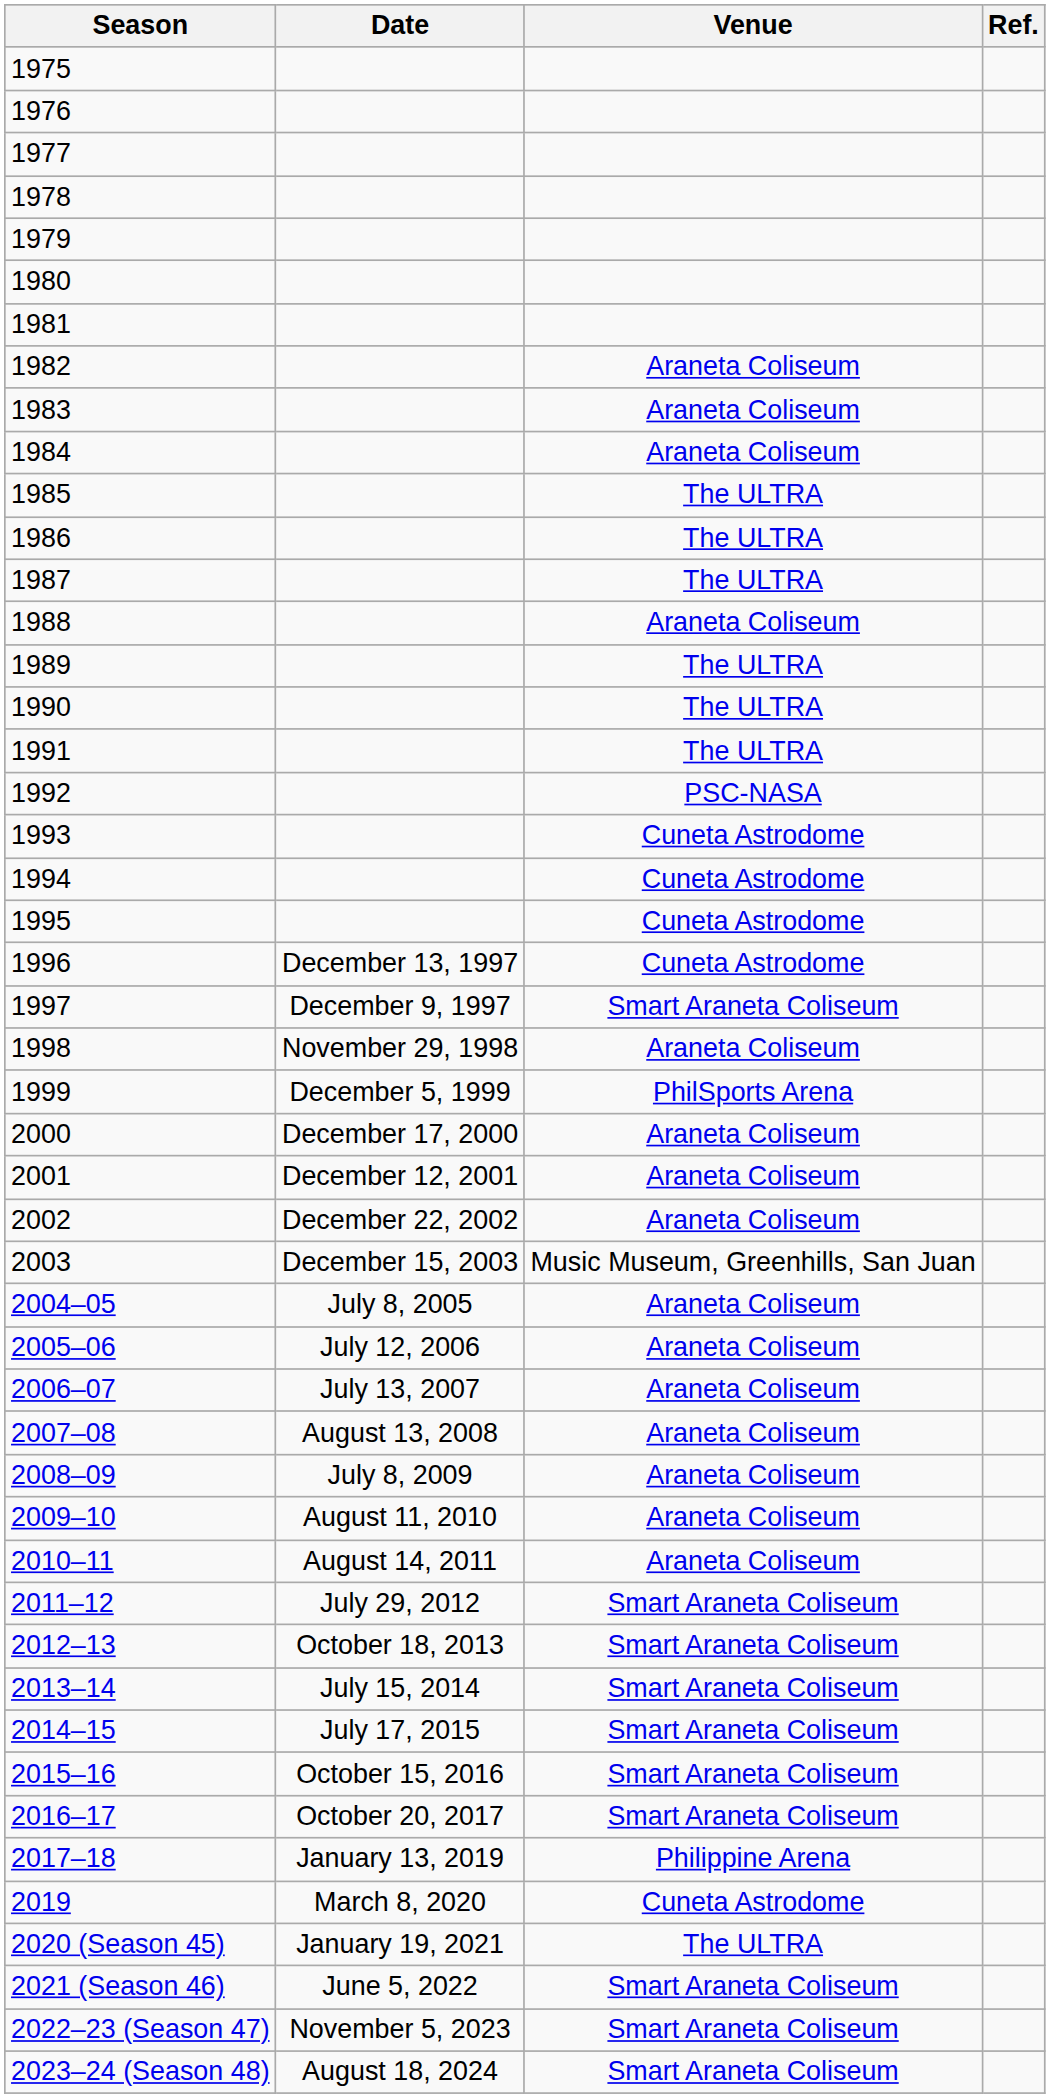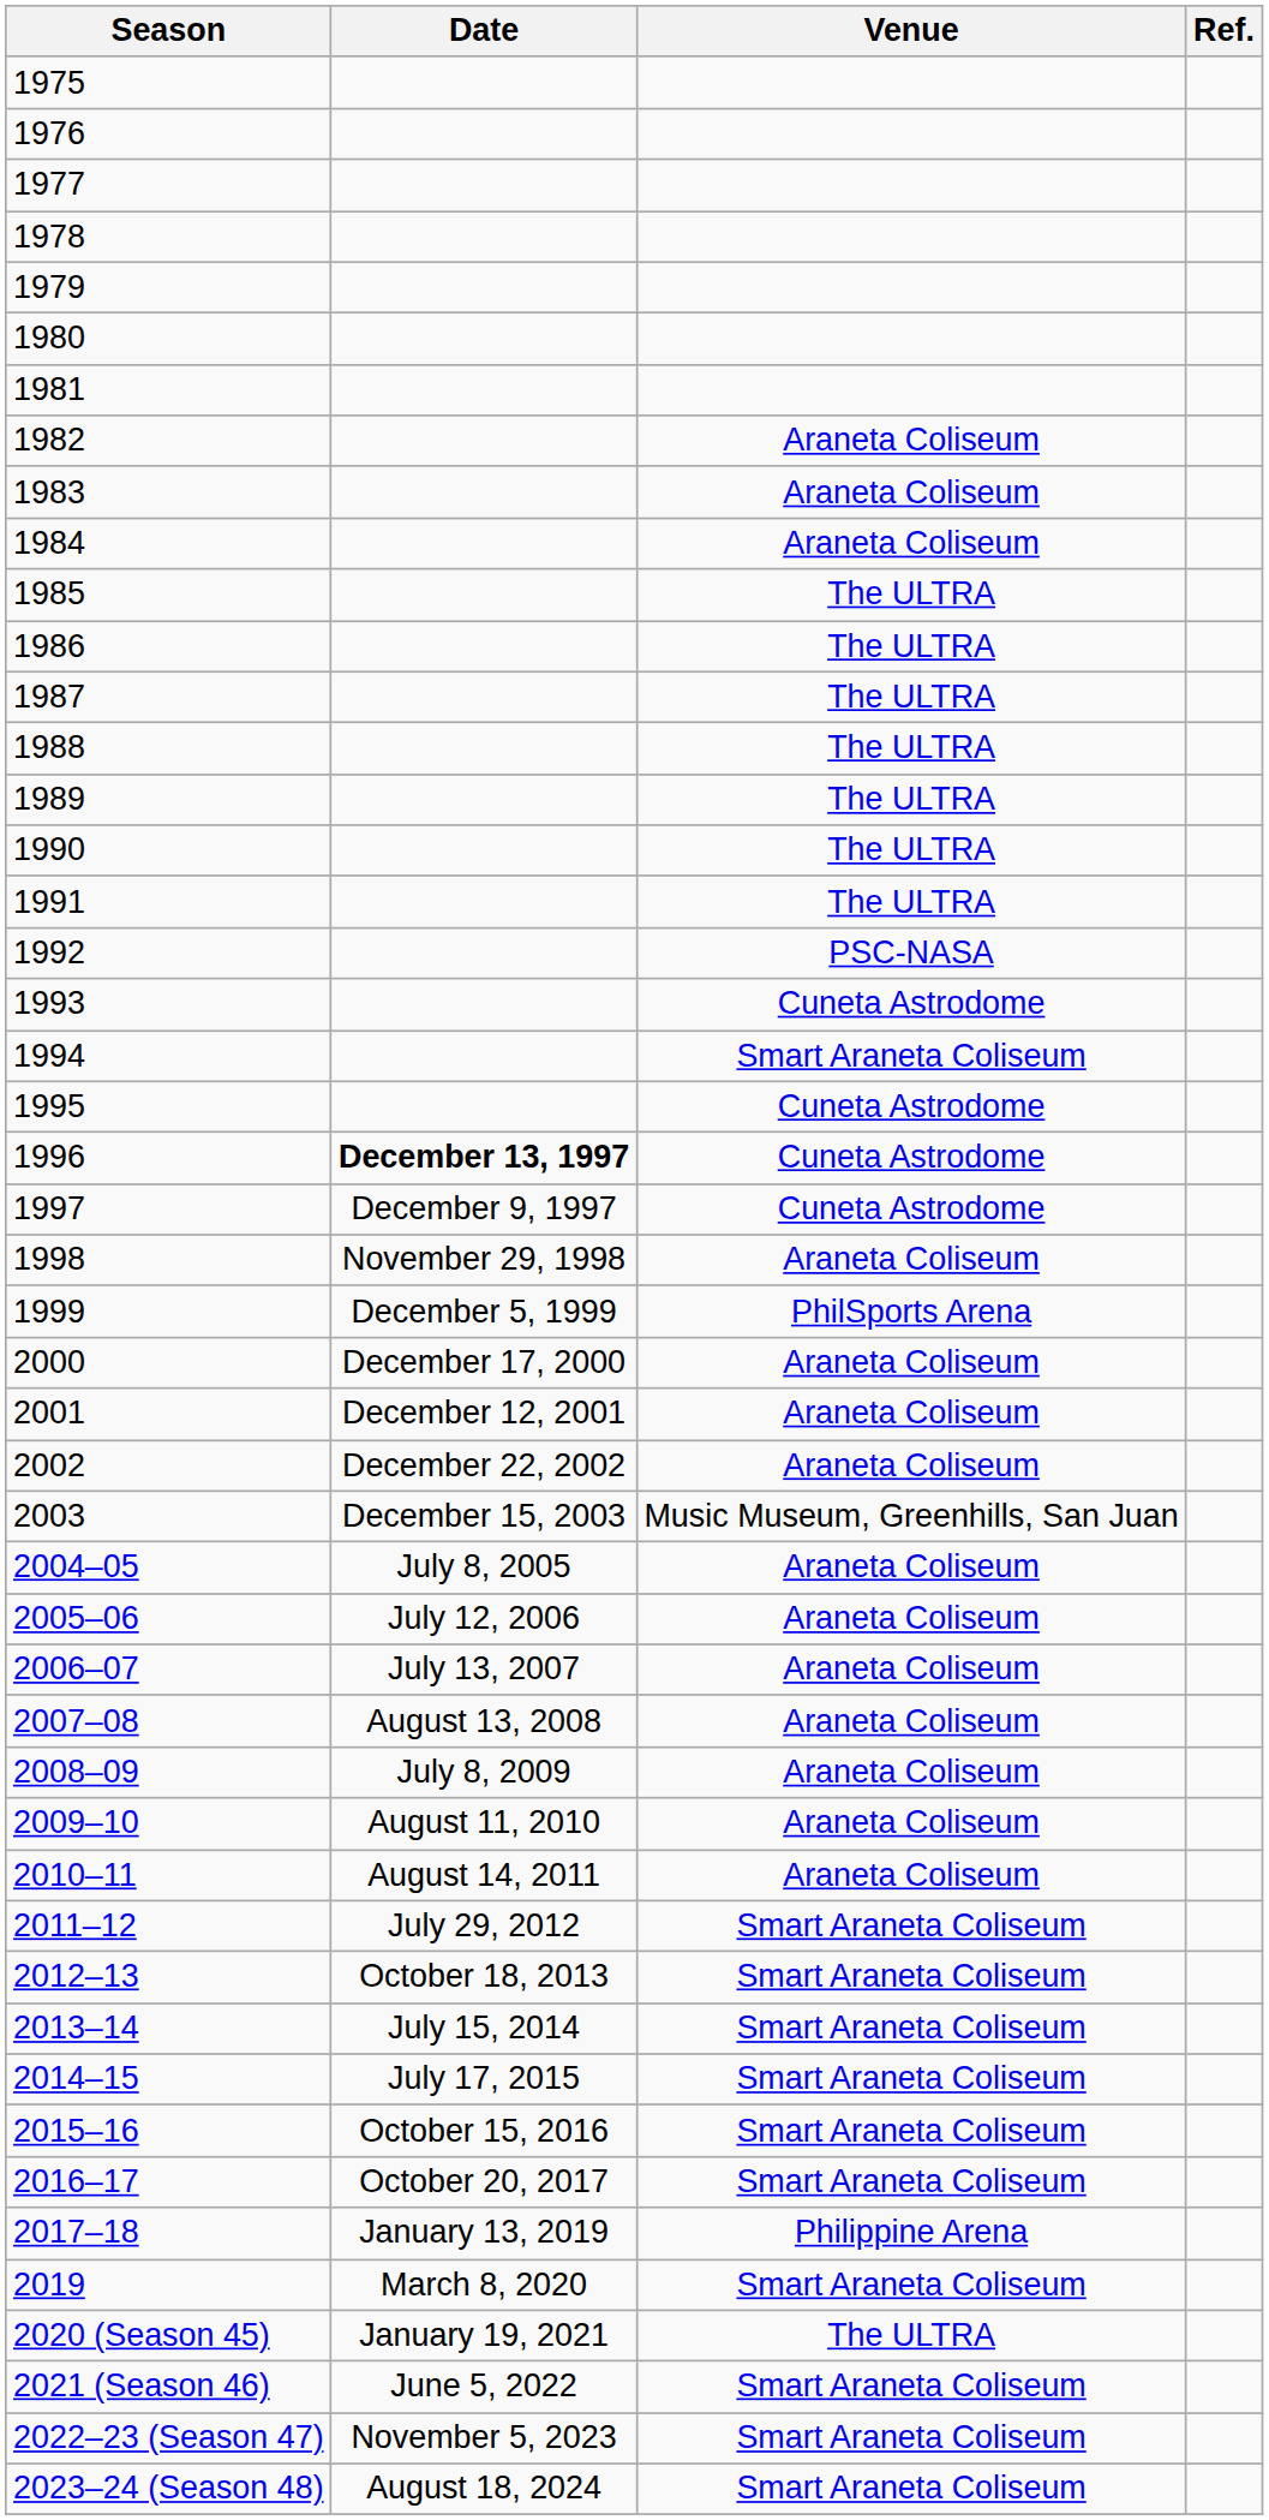1988 | Venue: Araneta Coliseum -> The ULTRA
1994 | Venue: Cuneta Astrodome -> Smart Araneta Coliseum
1996 | Date: normal -> bold
1997 | Venue: Smart Araneta Coliseum -> Cuneta Astrodome
2019 | Venue: Cuneta Astrodome -> Smart Araneta Coliseum
